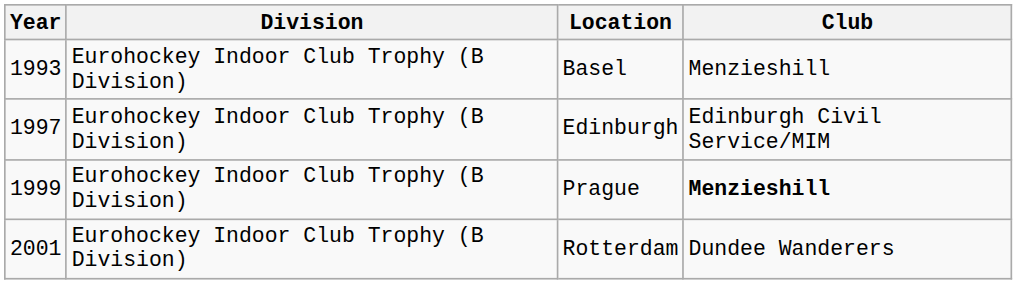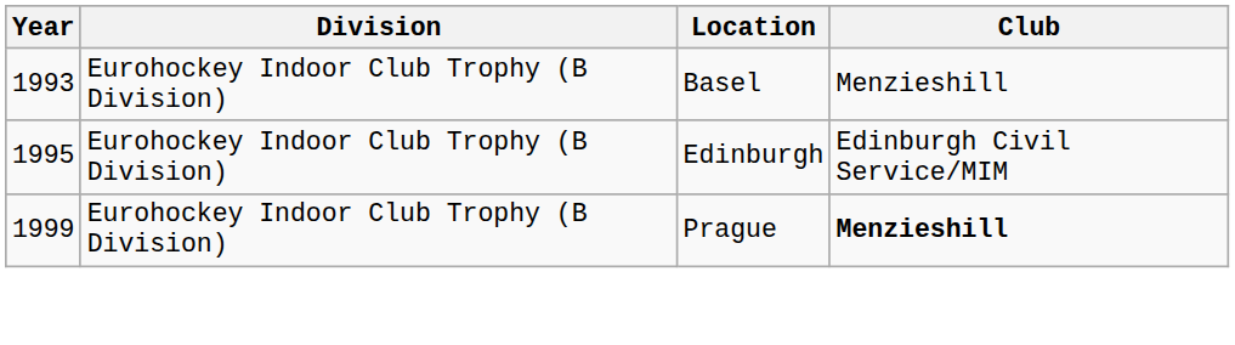Edinburgh | Year: 1997 -> 1995
- row: 2001 | Eurohockey Indoor Club Trophy (B Division) | Rotterdam | Dundee Wanderers
